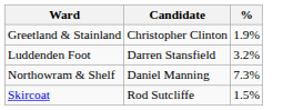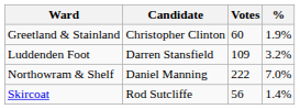+ column: Votes | 60 | 109 | 222 | 56
Northowram & Shelf | %: 7.3% -> 7.0%
Skircoat | %: 1.5% -> 1.4%
